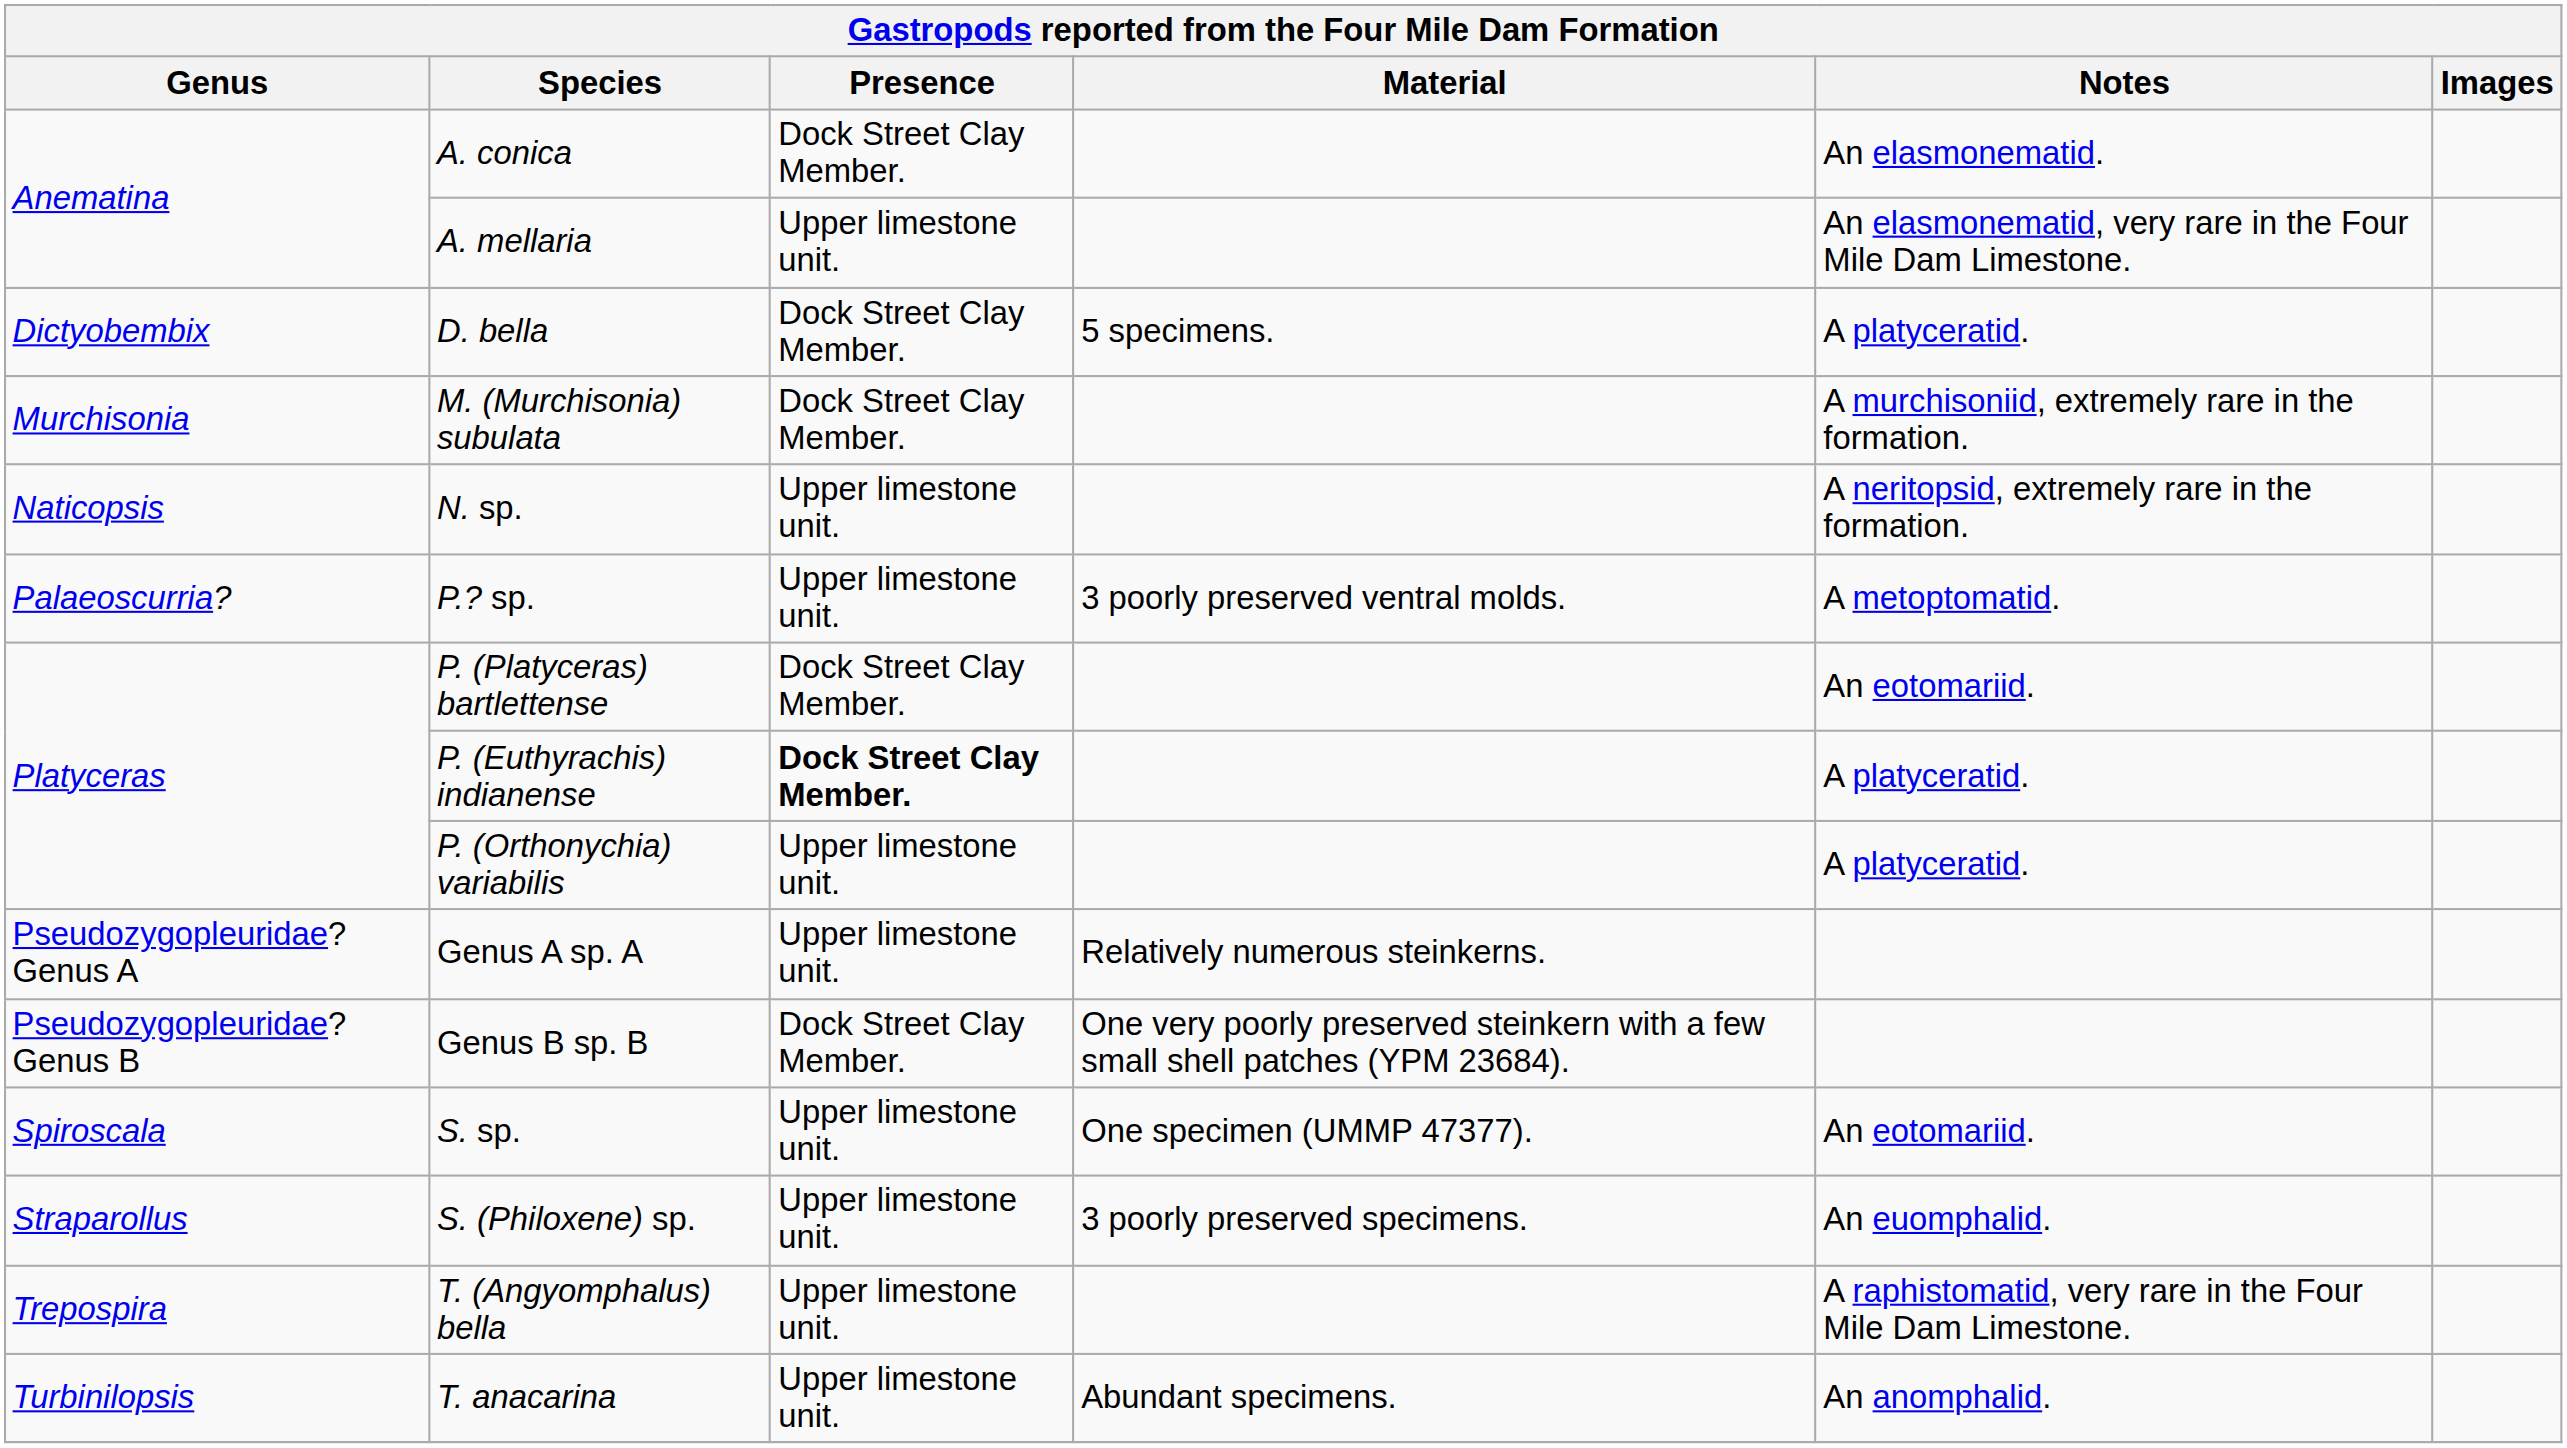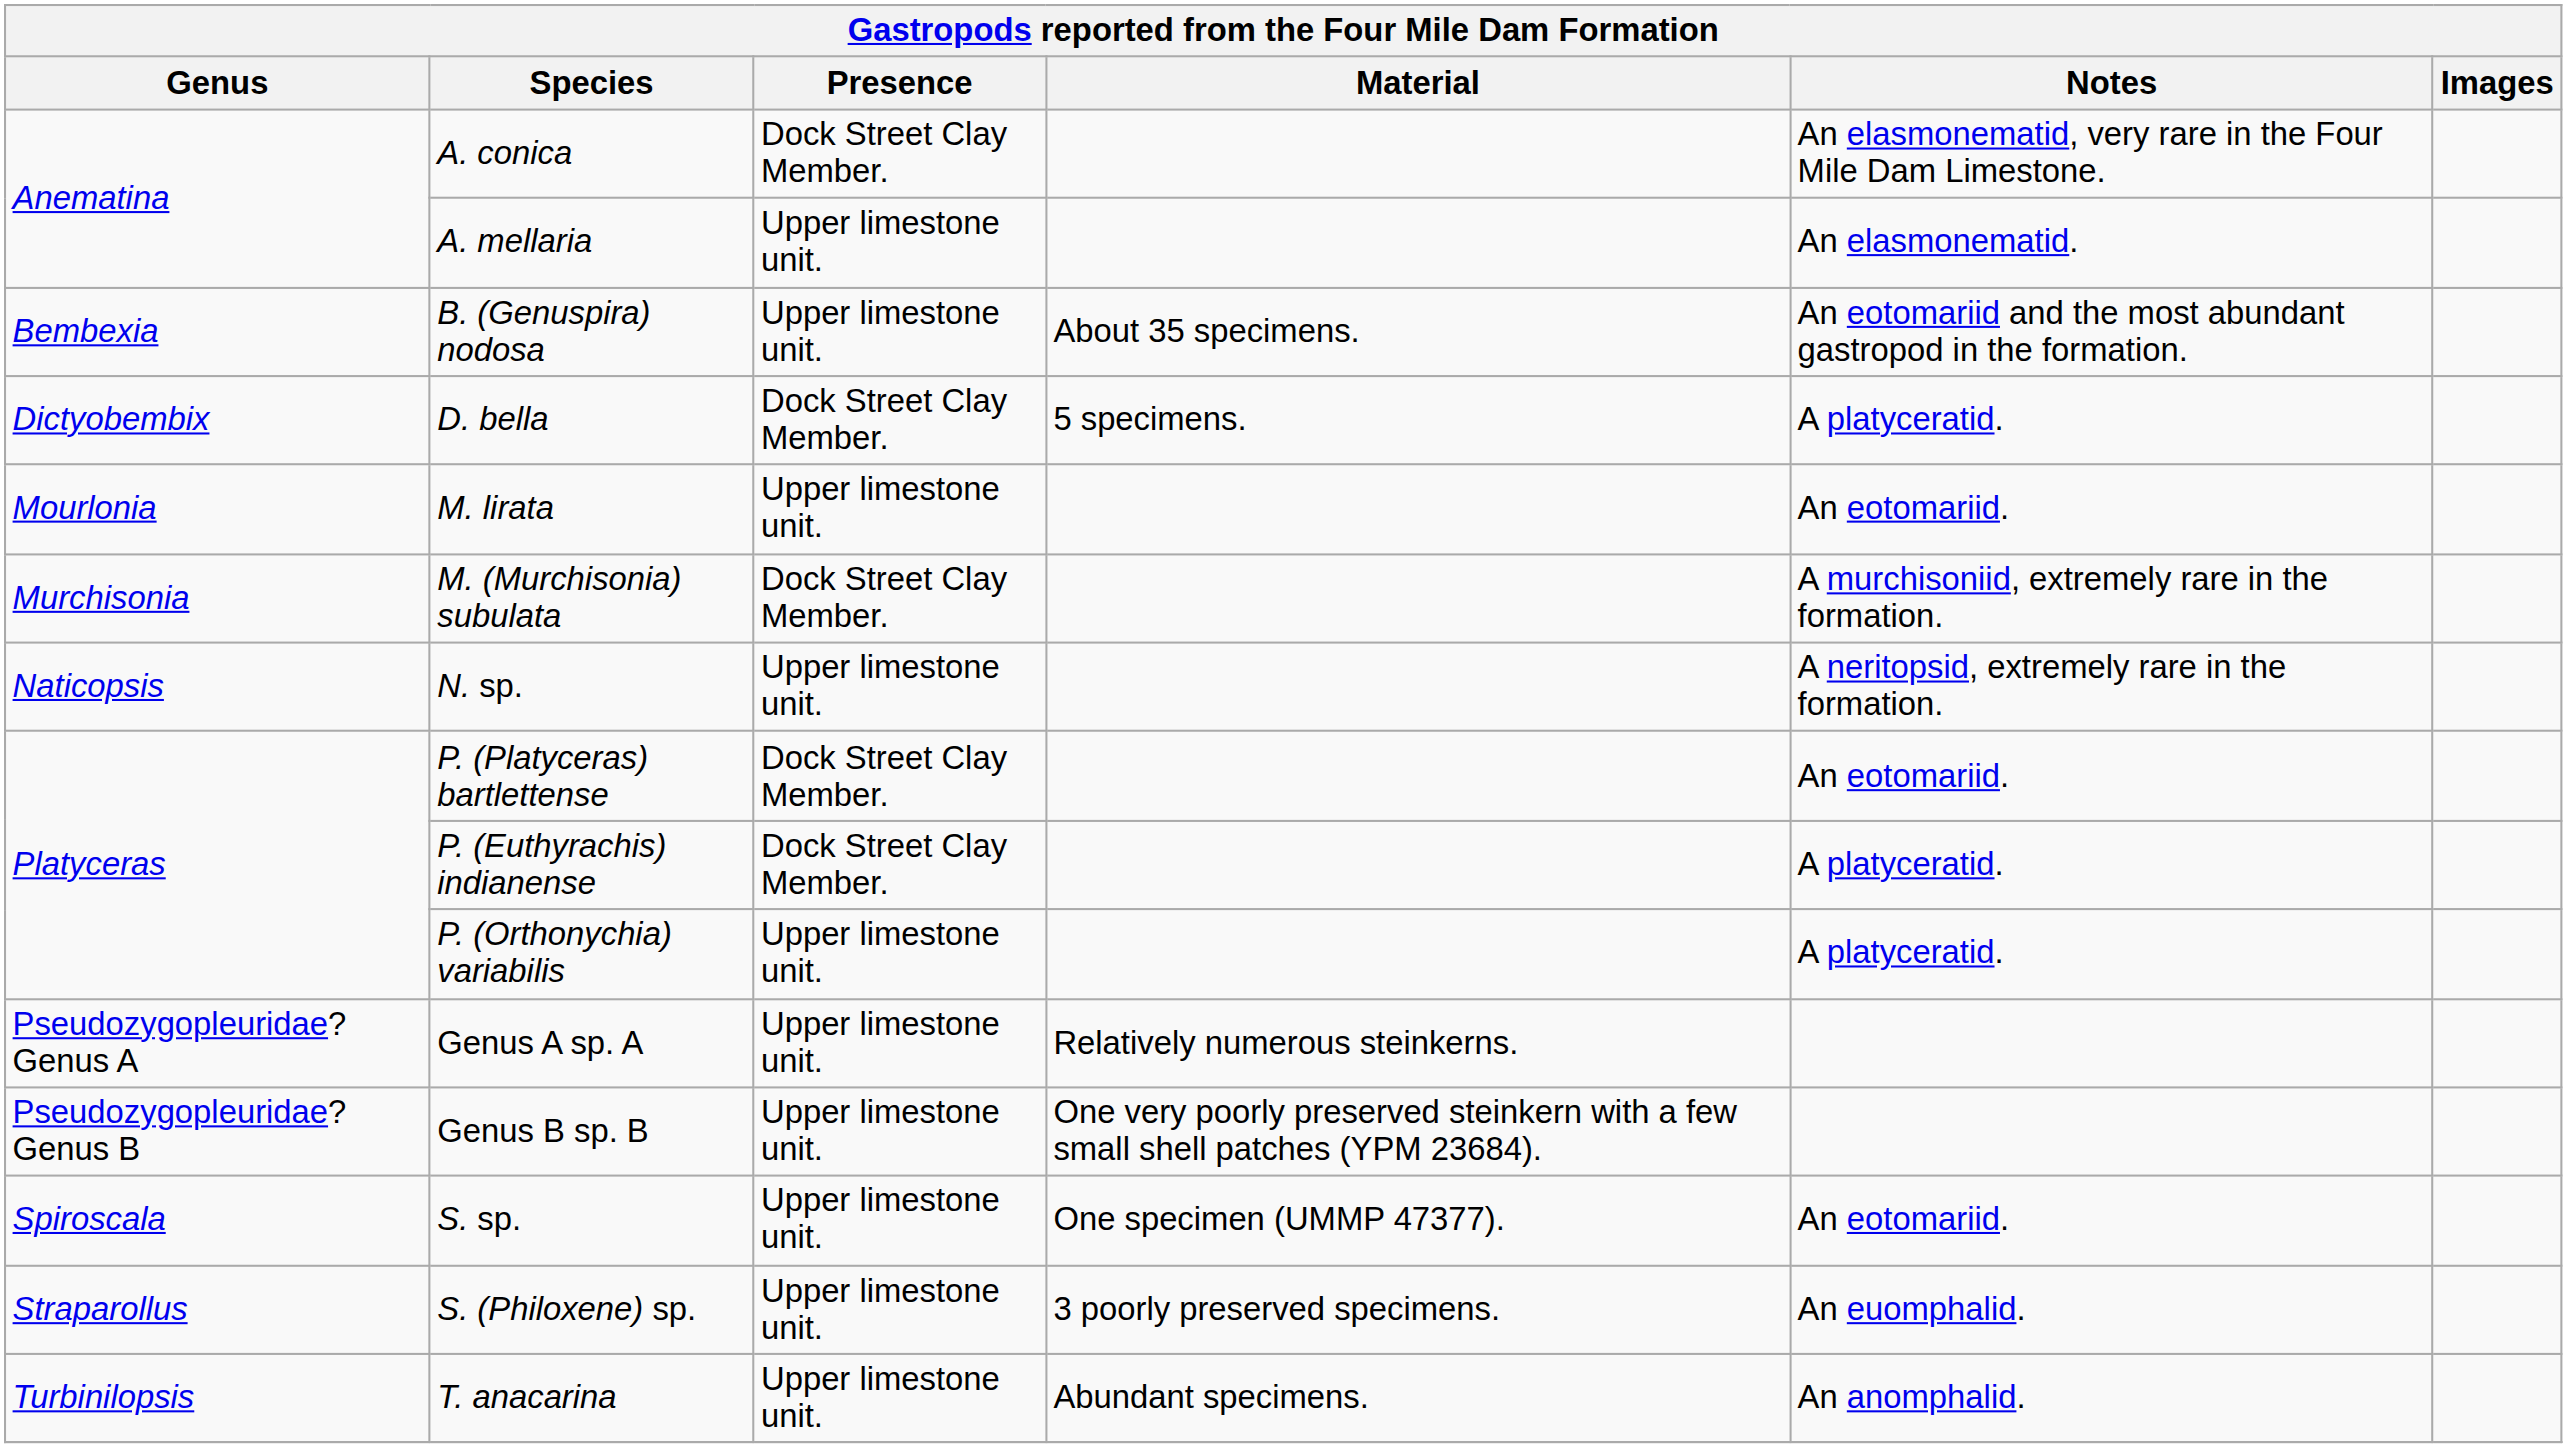A. conica | Notes: An elasmonematid. -> An elasmonematid, very rare in the Four Mile Dam Limestone.
A. mellaria | Notes: An elasmonematid, very rare in the Four Mile Dam Limestone. -> An elasmonematid.
+ row: Bembexia | B. (Genuspira) nodosa | Upper limestone unit. | About 35 specimens. | An eotomariid and the most abundant gastropod in the formation.
+ row: Mourlonia | M. lirata | Upper limestone unit. | An eotomariid.
- row: Palaeoscurria? | P.? sp. | Upper limestone unit. | 3 poorly preserved ventral molds. | A metoptomatid.
P. (Euthyrachis) indianense | Presence: bold -> normal
Genus B sp. B | Presence: Dock Street Clay Member. -> Upper limestone unit.
- row: Trepospira | T. (Angyomphalus) bella | Upper limestone unit. | A raphistomatid, very rare in the Four Mile Dam Limestone.
